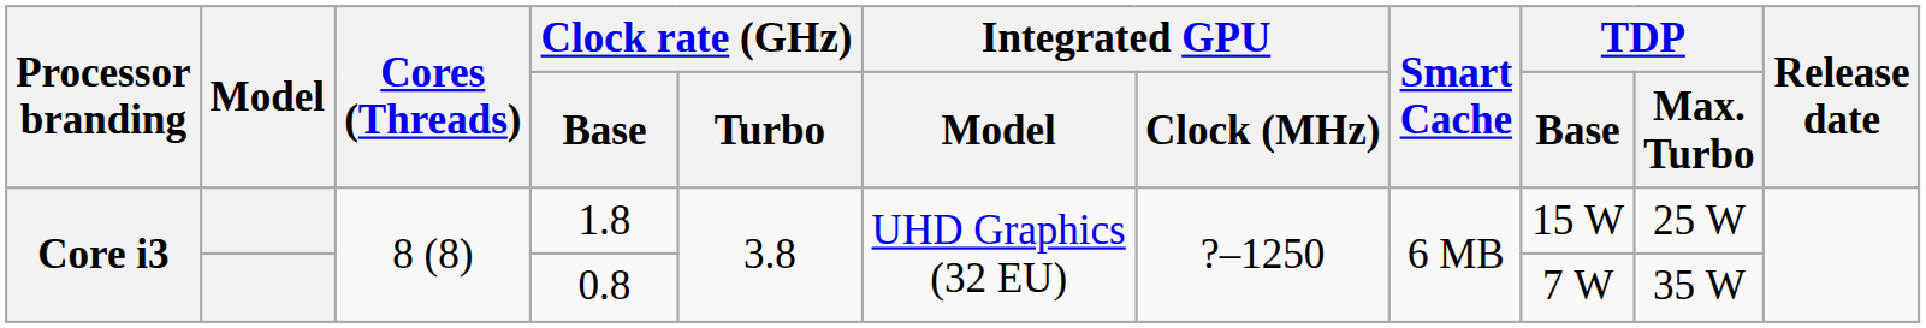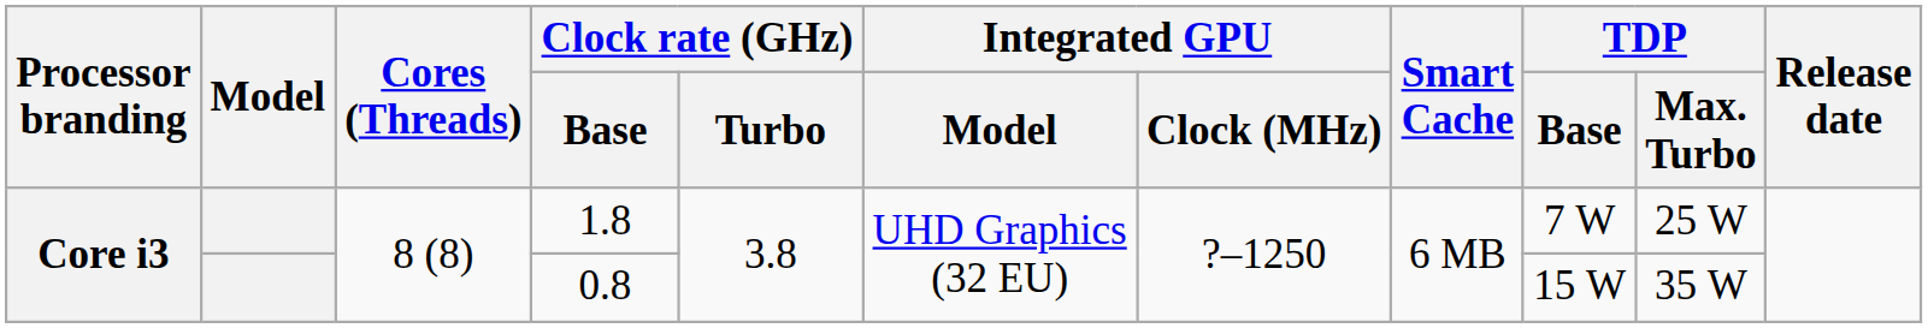1.8 | TDP / Base: 15 W -> 7 W
0.8 | TDP / Base: 7 W -> 15 W
